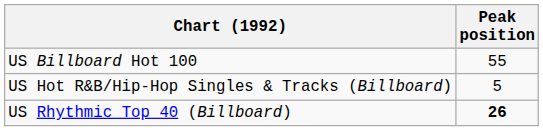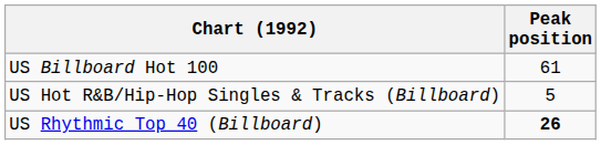US Billboard Hot 100 | Peak position: 55 -> 61
